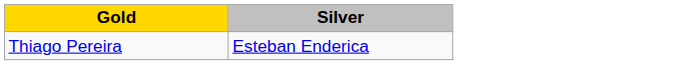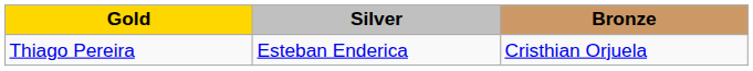+ column: Bronze | Cristhian Orjuela
